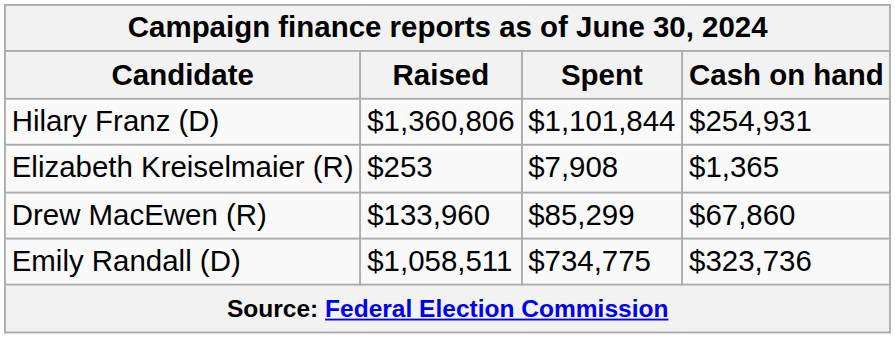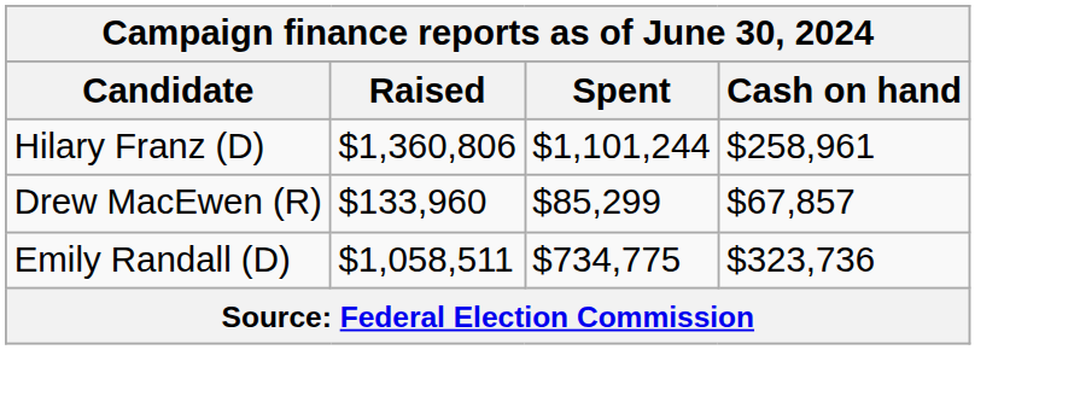Hilary Franz (D) | Spent: $1,101,844 -> $1,101,244
Hilary Franz (D) | Cash on hand: $254,931 -> $258,961
- row: Elizabeth Kreiselmaier (R) | $253 | $7,908 | $1,365
Drew MacEwen (R) | Cash on hand: $67,860 -> $67,857
